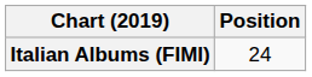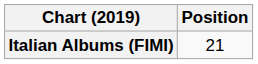Italian Albums (FIMI) | Position: 24 -> 21
